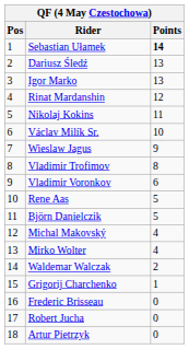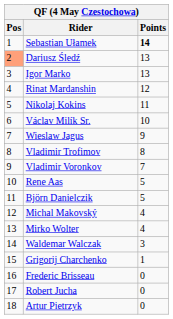Dariusz Śledź | Pos: no background -> lightsalmon background
Vladimir Voronkov | Points: 6 -> 7
Waldemar Walczak | Points: 2 -> 3
